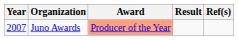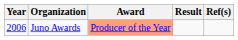Juno Awards | Year: 2007 -> 2006
